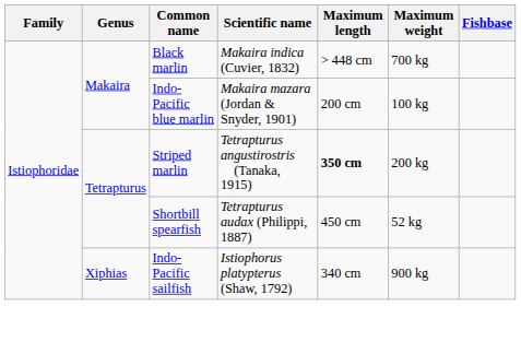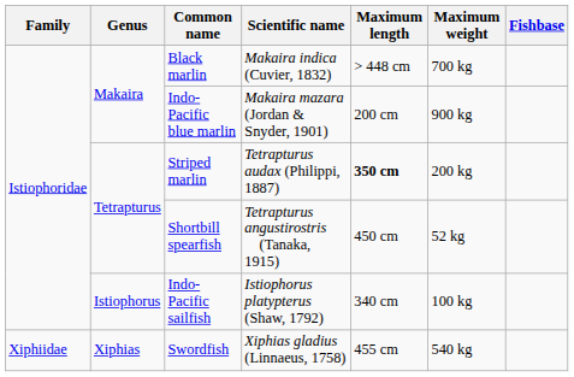Indo-Pacific blue marlin | Maximum weight: 100 kg -> 900 kg
Striped marlin | Scientific name: Tetrapturus angustirostris (Tanaka, 1915) -> Tetrapturus audax (Philippi, 1887)
Shortbill spearfish | Scientific name: Tetrapturus audax (Philippi, 1887) -> Tetrapturus angustirostris (Tanaka, 1915)
Indo-Pacific sailfish | Genus: Xiphias -> Istiophorus
Indo-Pacific sailfish | Maximum weight: 900 kg -> 100 kg
+ row: Xiphiidae | Xiphias | Swordfish | Xiphias gladius (Linnaeus, 1758) | 455 cm | 540 kg
